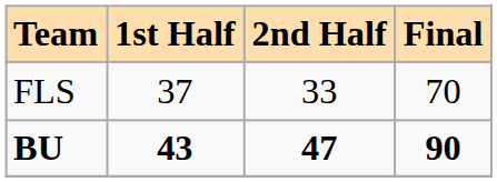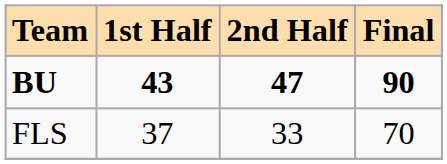rows swapped: FLS <-> BU
